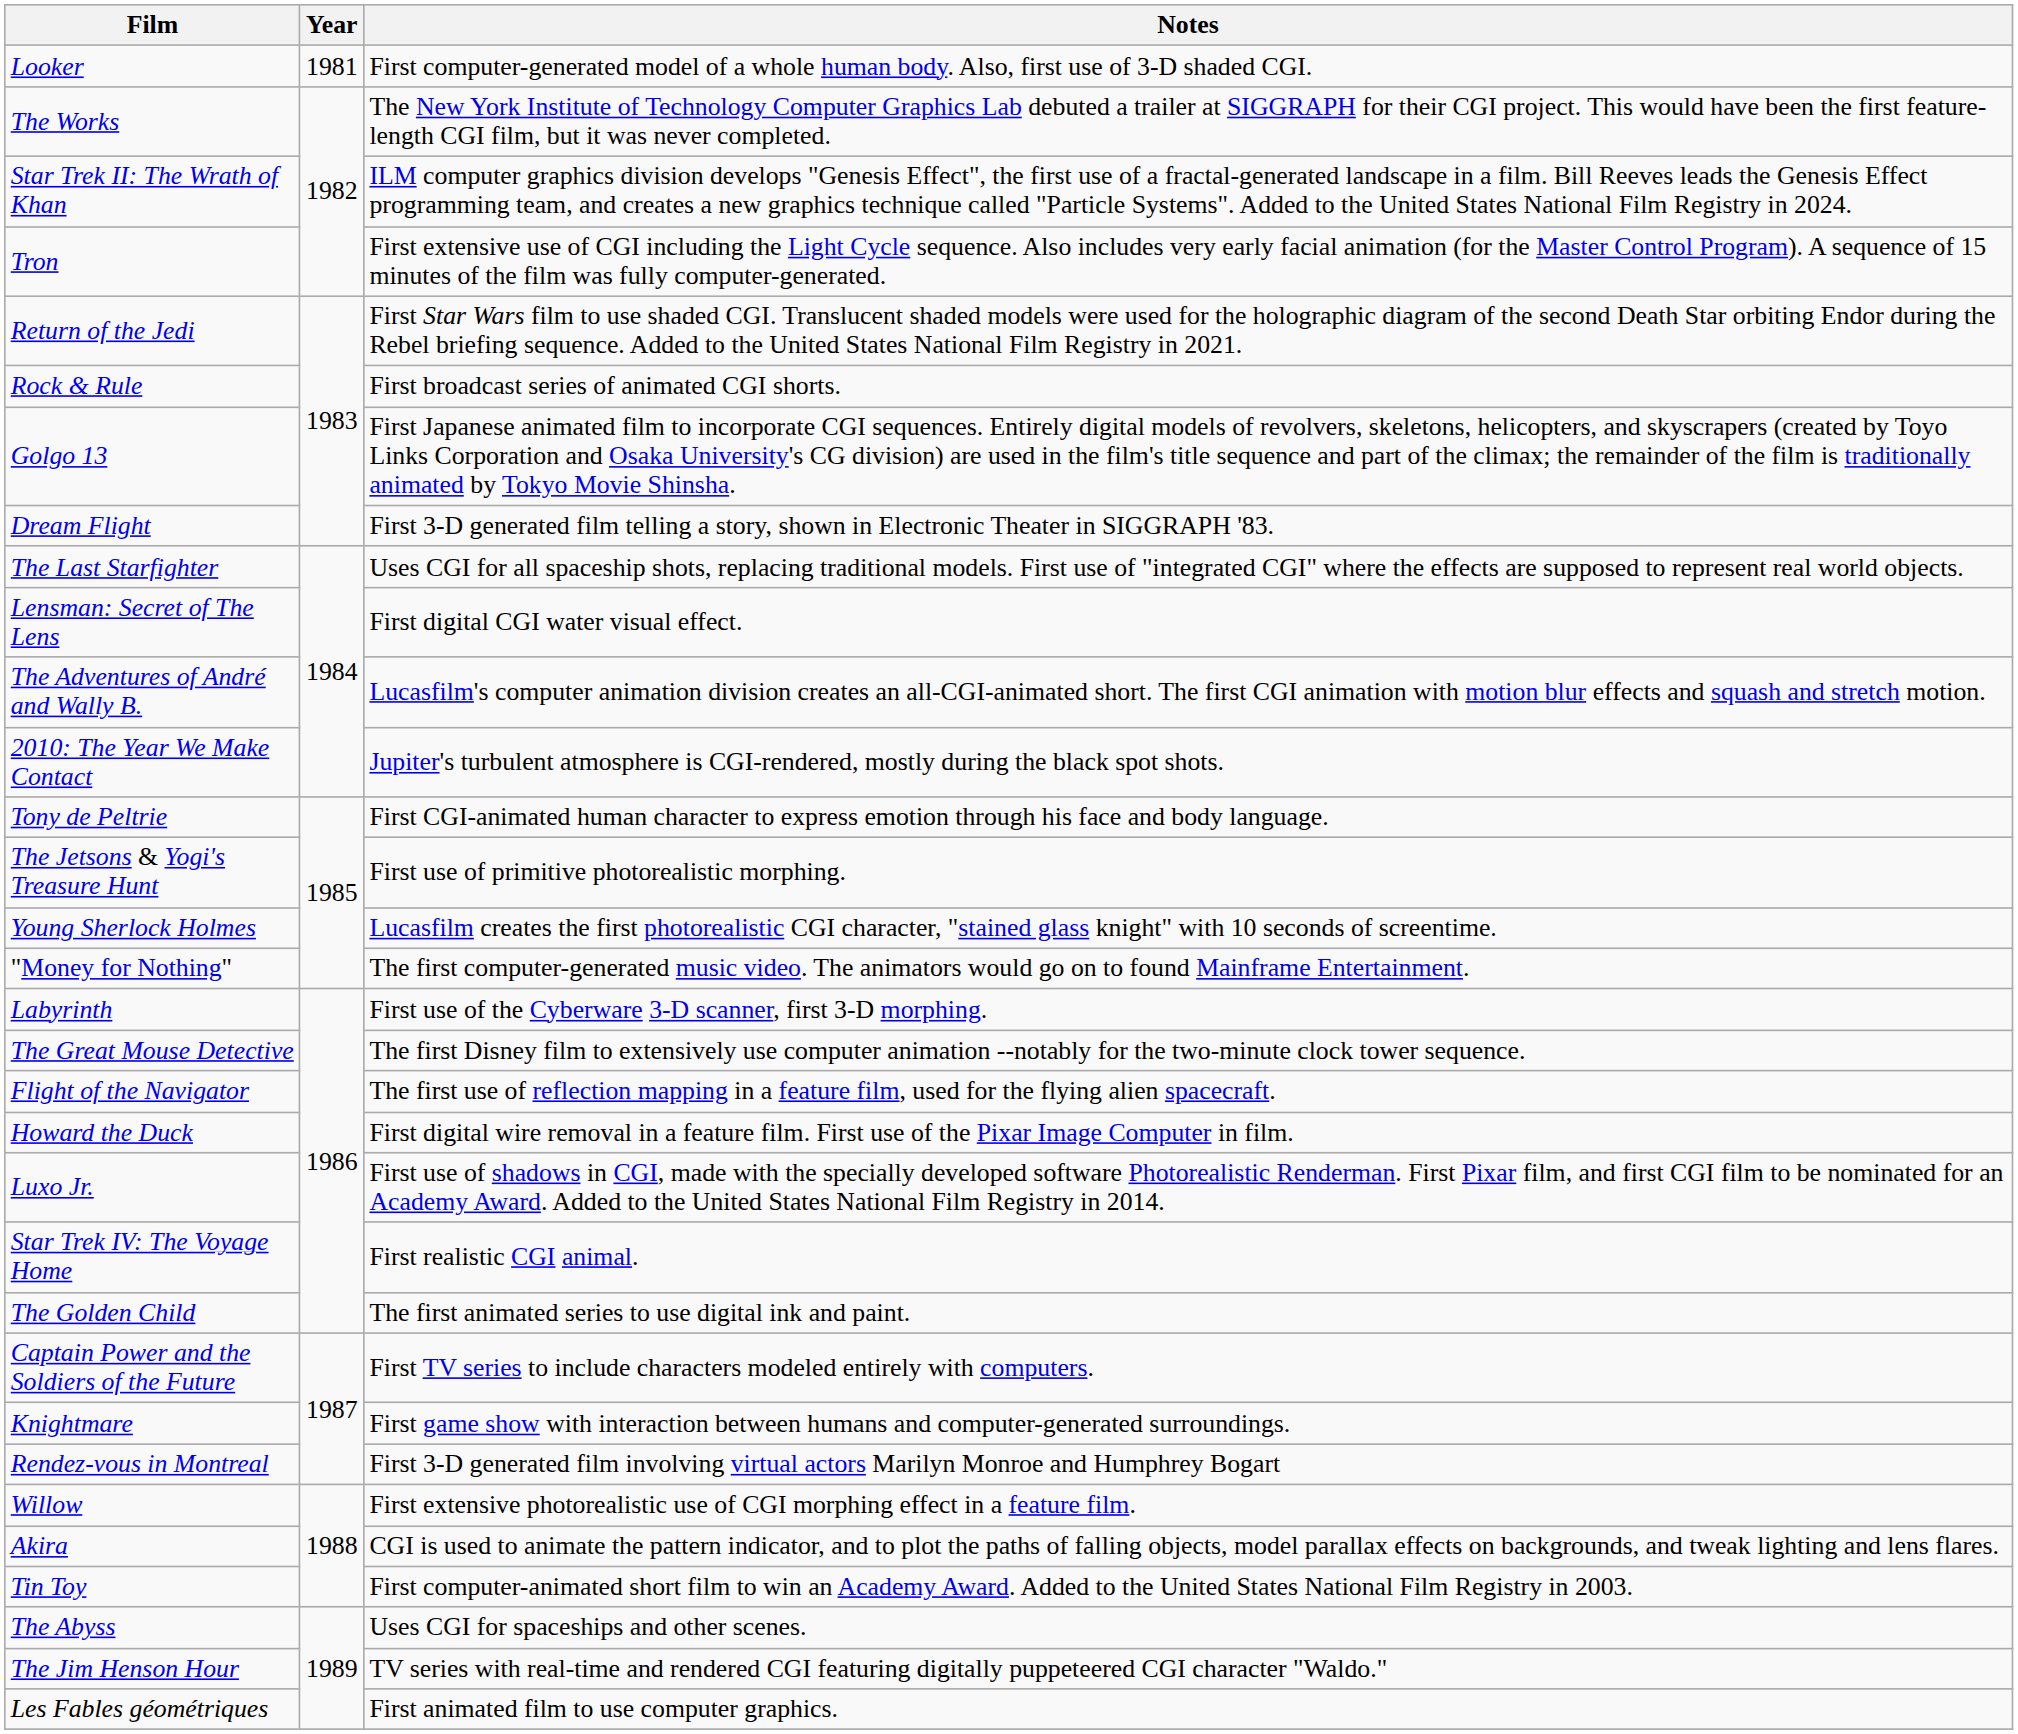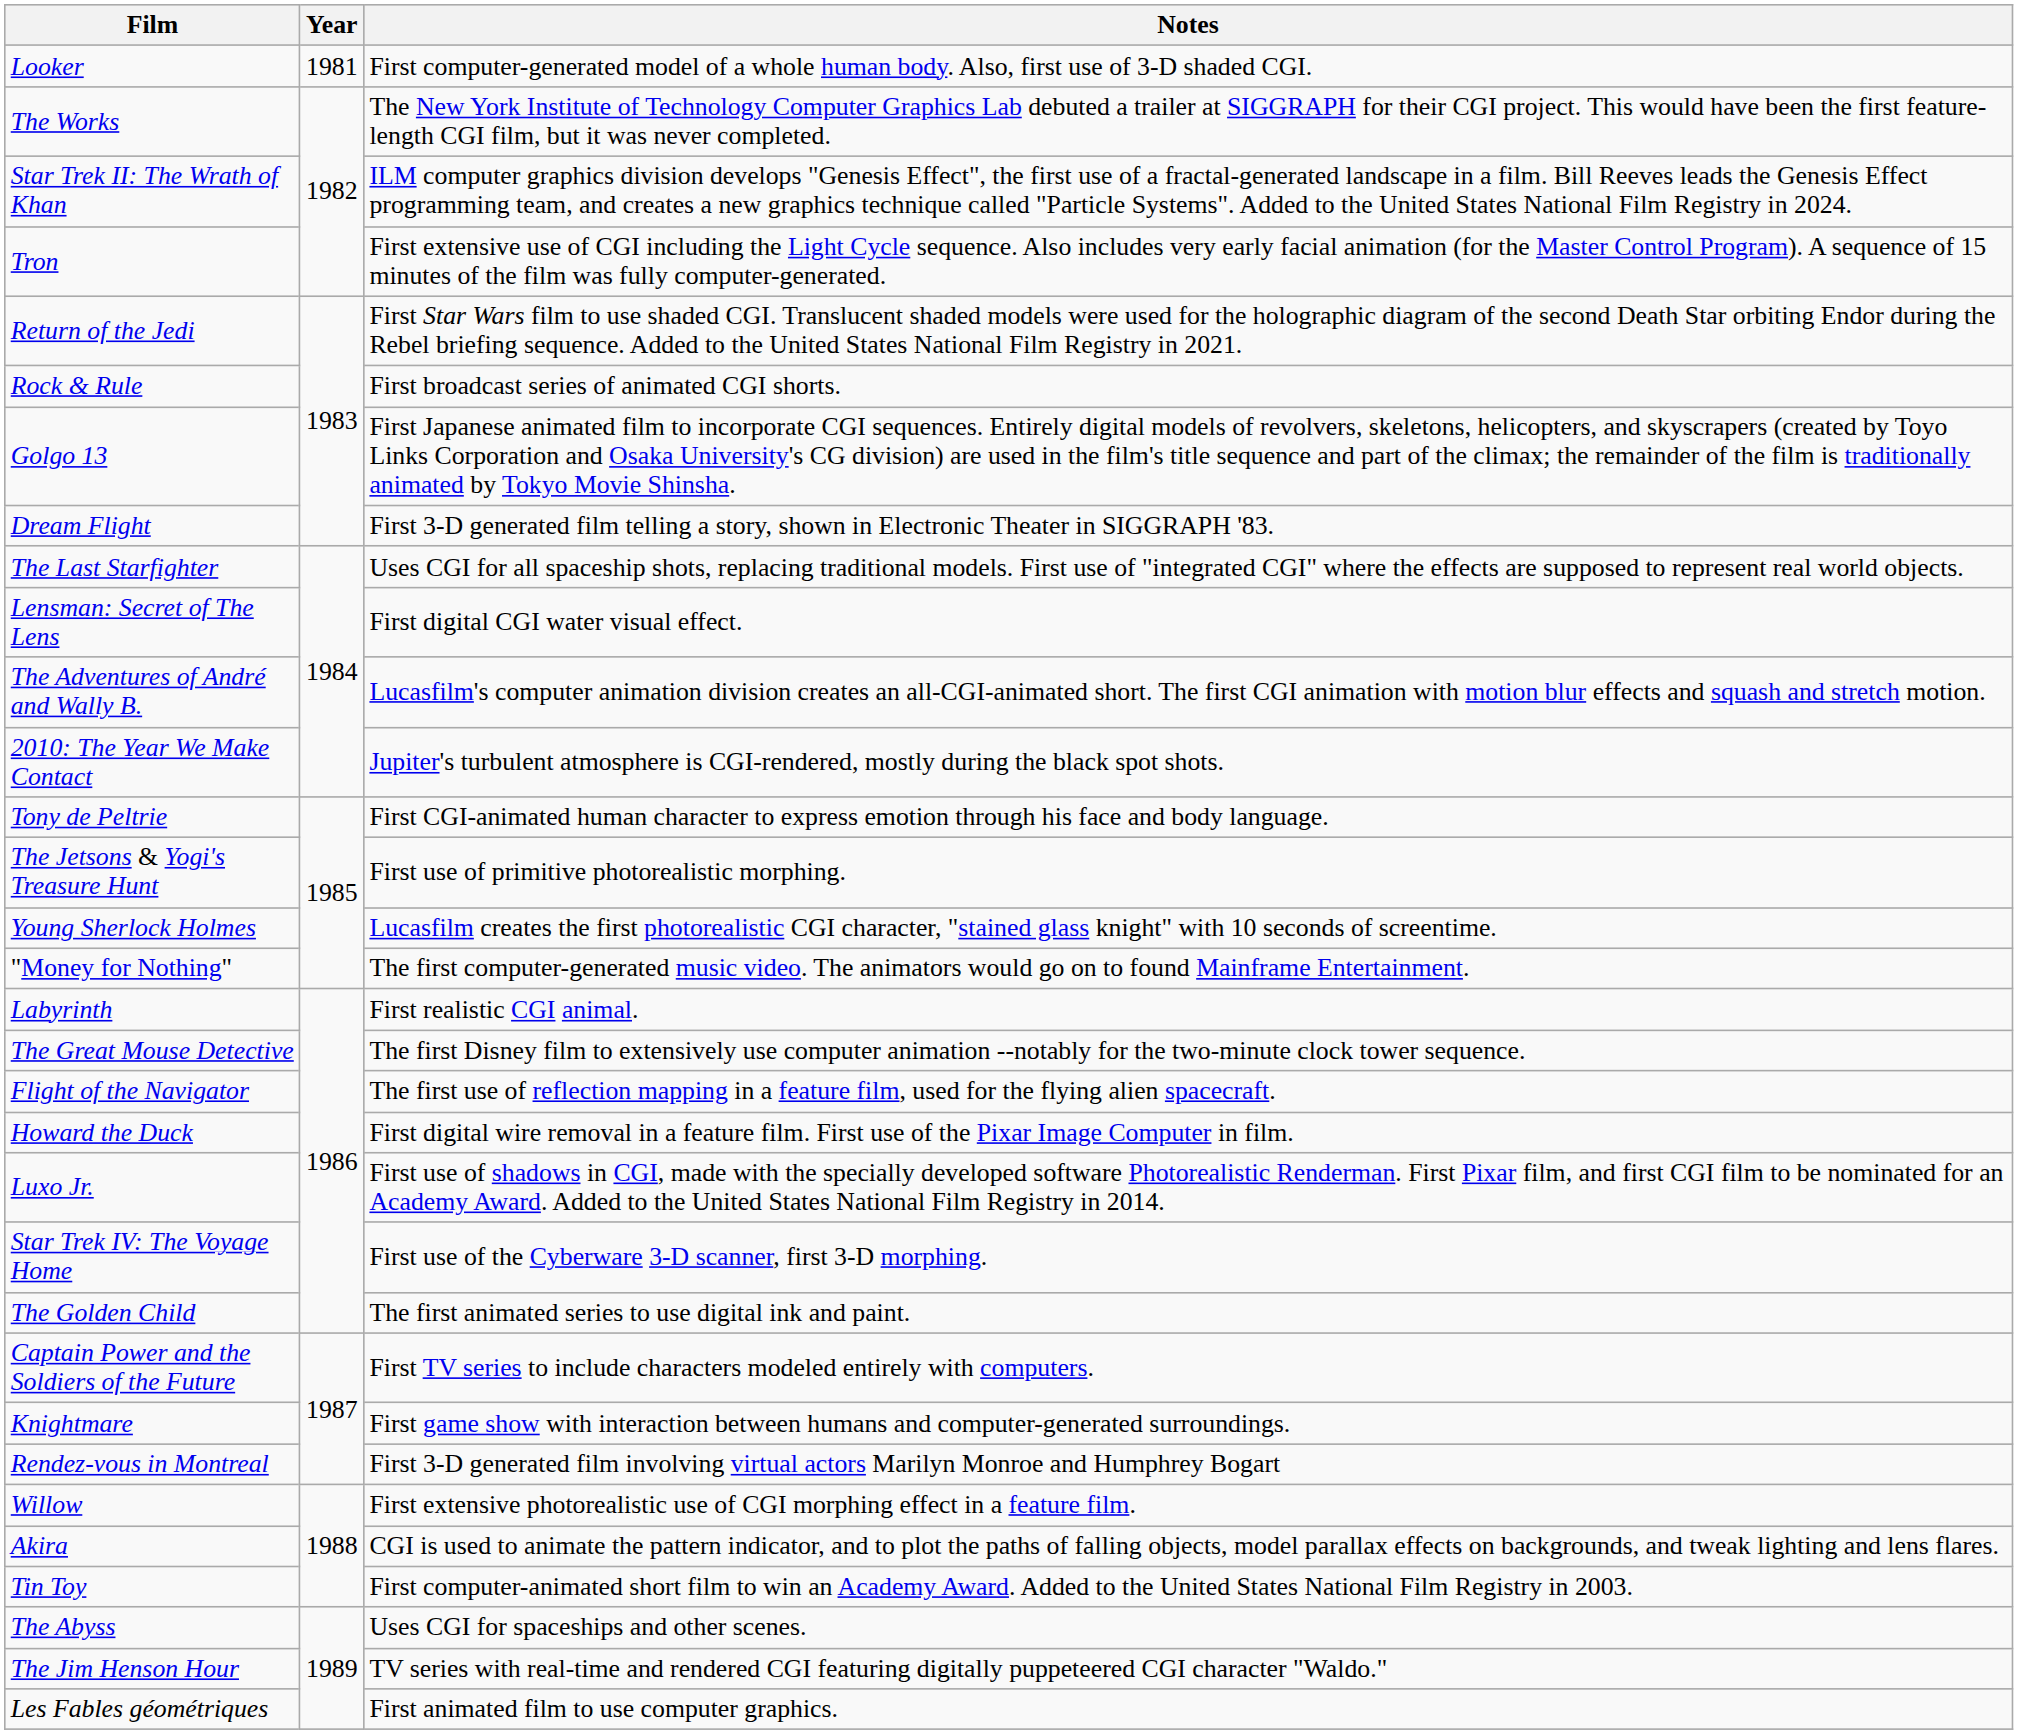Labyrinth | Notes: First use of the Cyberware 3-D scanner, first 3-D morphing. -> First realistic CGI animal.
Star Trek IV: The Voyage Home | Notes: First realistic CGI animal. -> First use of the Cyberware 3-D scanner, first 3-D morphing.
